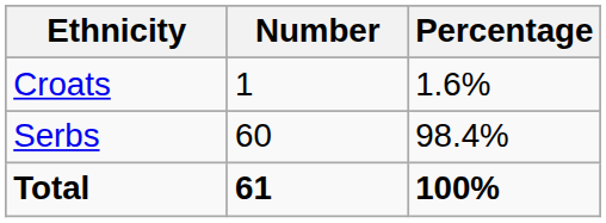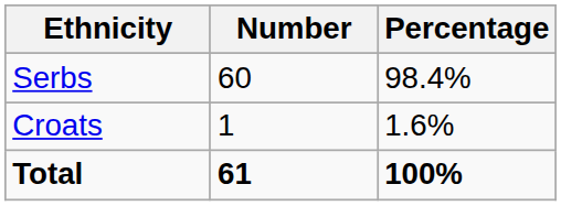rows swapped: Serbs <-> Croats
